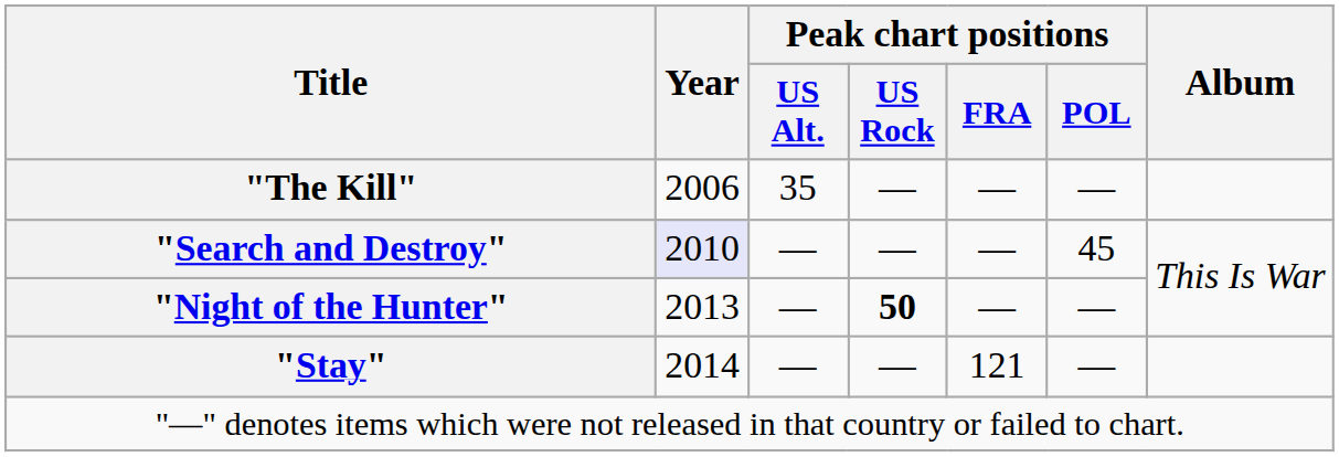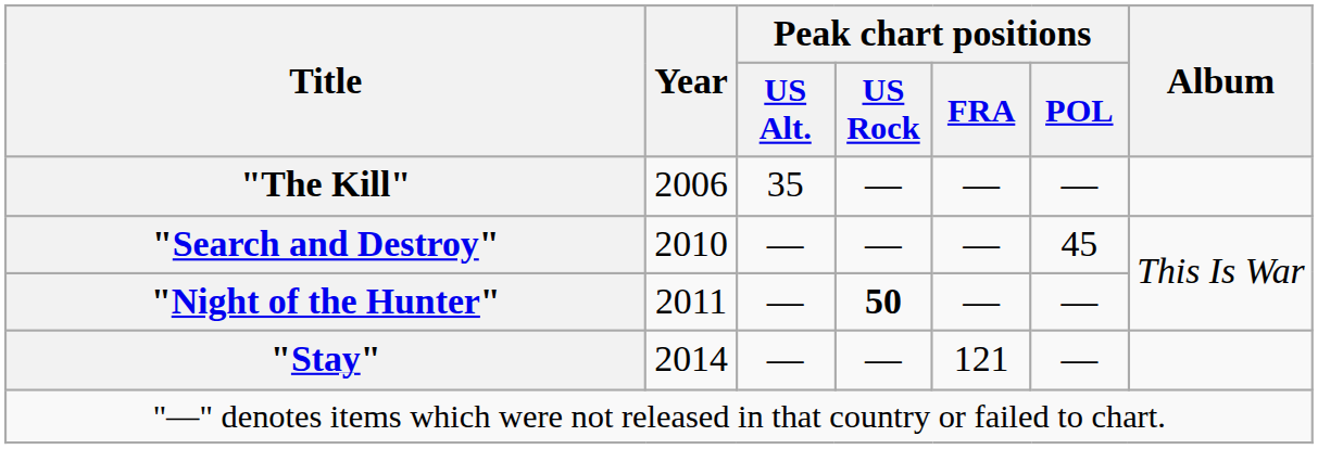"Search and Destroy" | Year: lavender background -> no background
"Night of the Hunter" | Year: 2013 -> 2011
